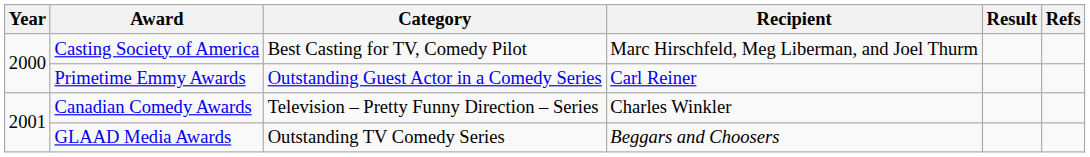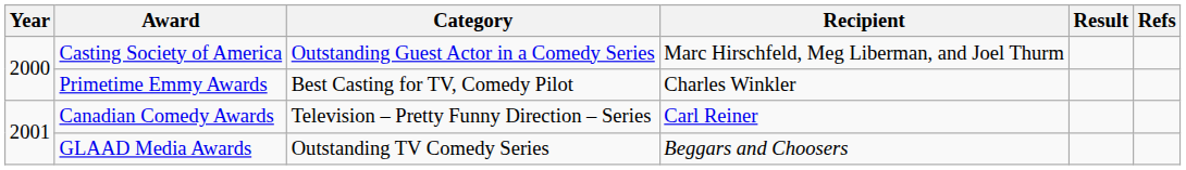Casting Society of America | Category: Best Casting for TV, Comedy Pilot -> Outstanding Guest Actor in a Comedy Series
Primetime Emmy Awards | Category: Outstanding Guest Actor in a Comedy Series -> Best Casting for TV, Comedy Pilot
Primetime Emmy Awards | Recipient: Carl Reiner -> Charles Winkler
Canadian Comedy Awards | Recipient: Charles Winkler -> Carl Reiner
